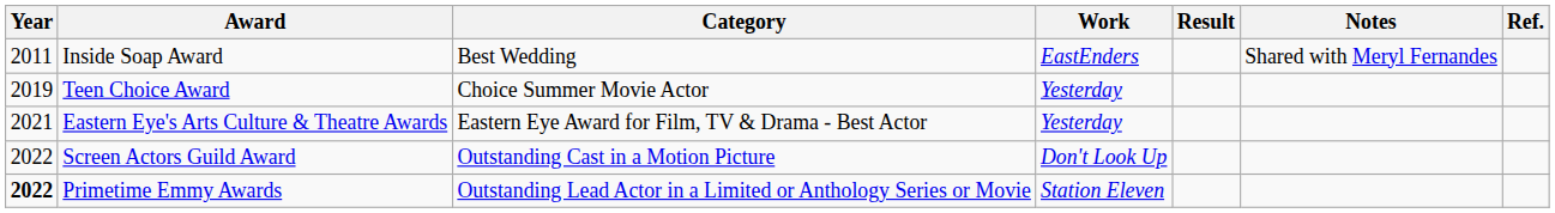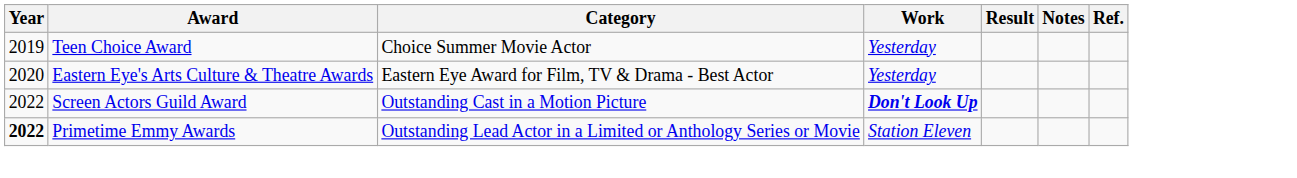- row: 2011 | Inside Soap Award | Best Wedding | EastEnders | Shared with Meryl Fernandes
Eastern Eye's Arts Culture & Theatre Awards | Year: 2021 -> 2020
Screen Actors Guild Award | Work: normal -> bold
